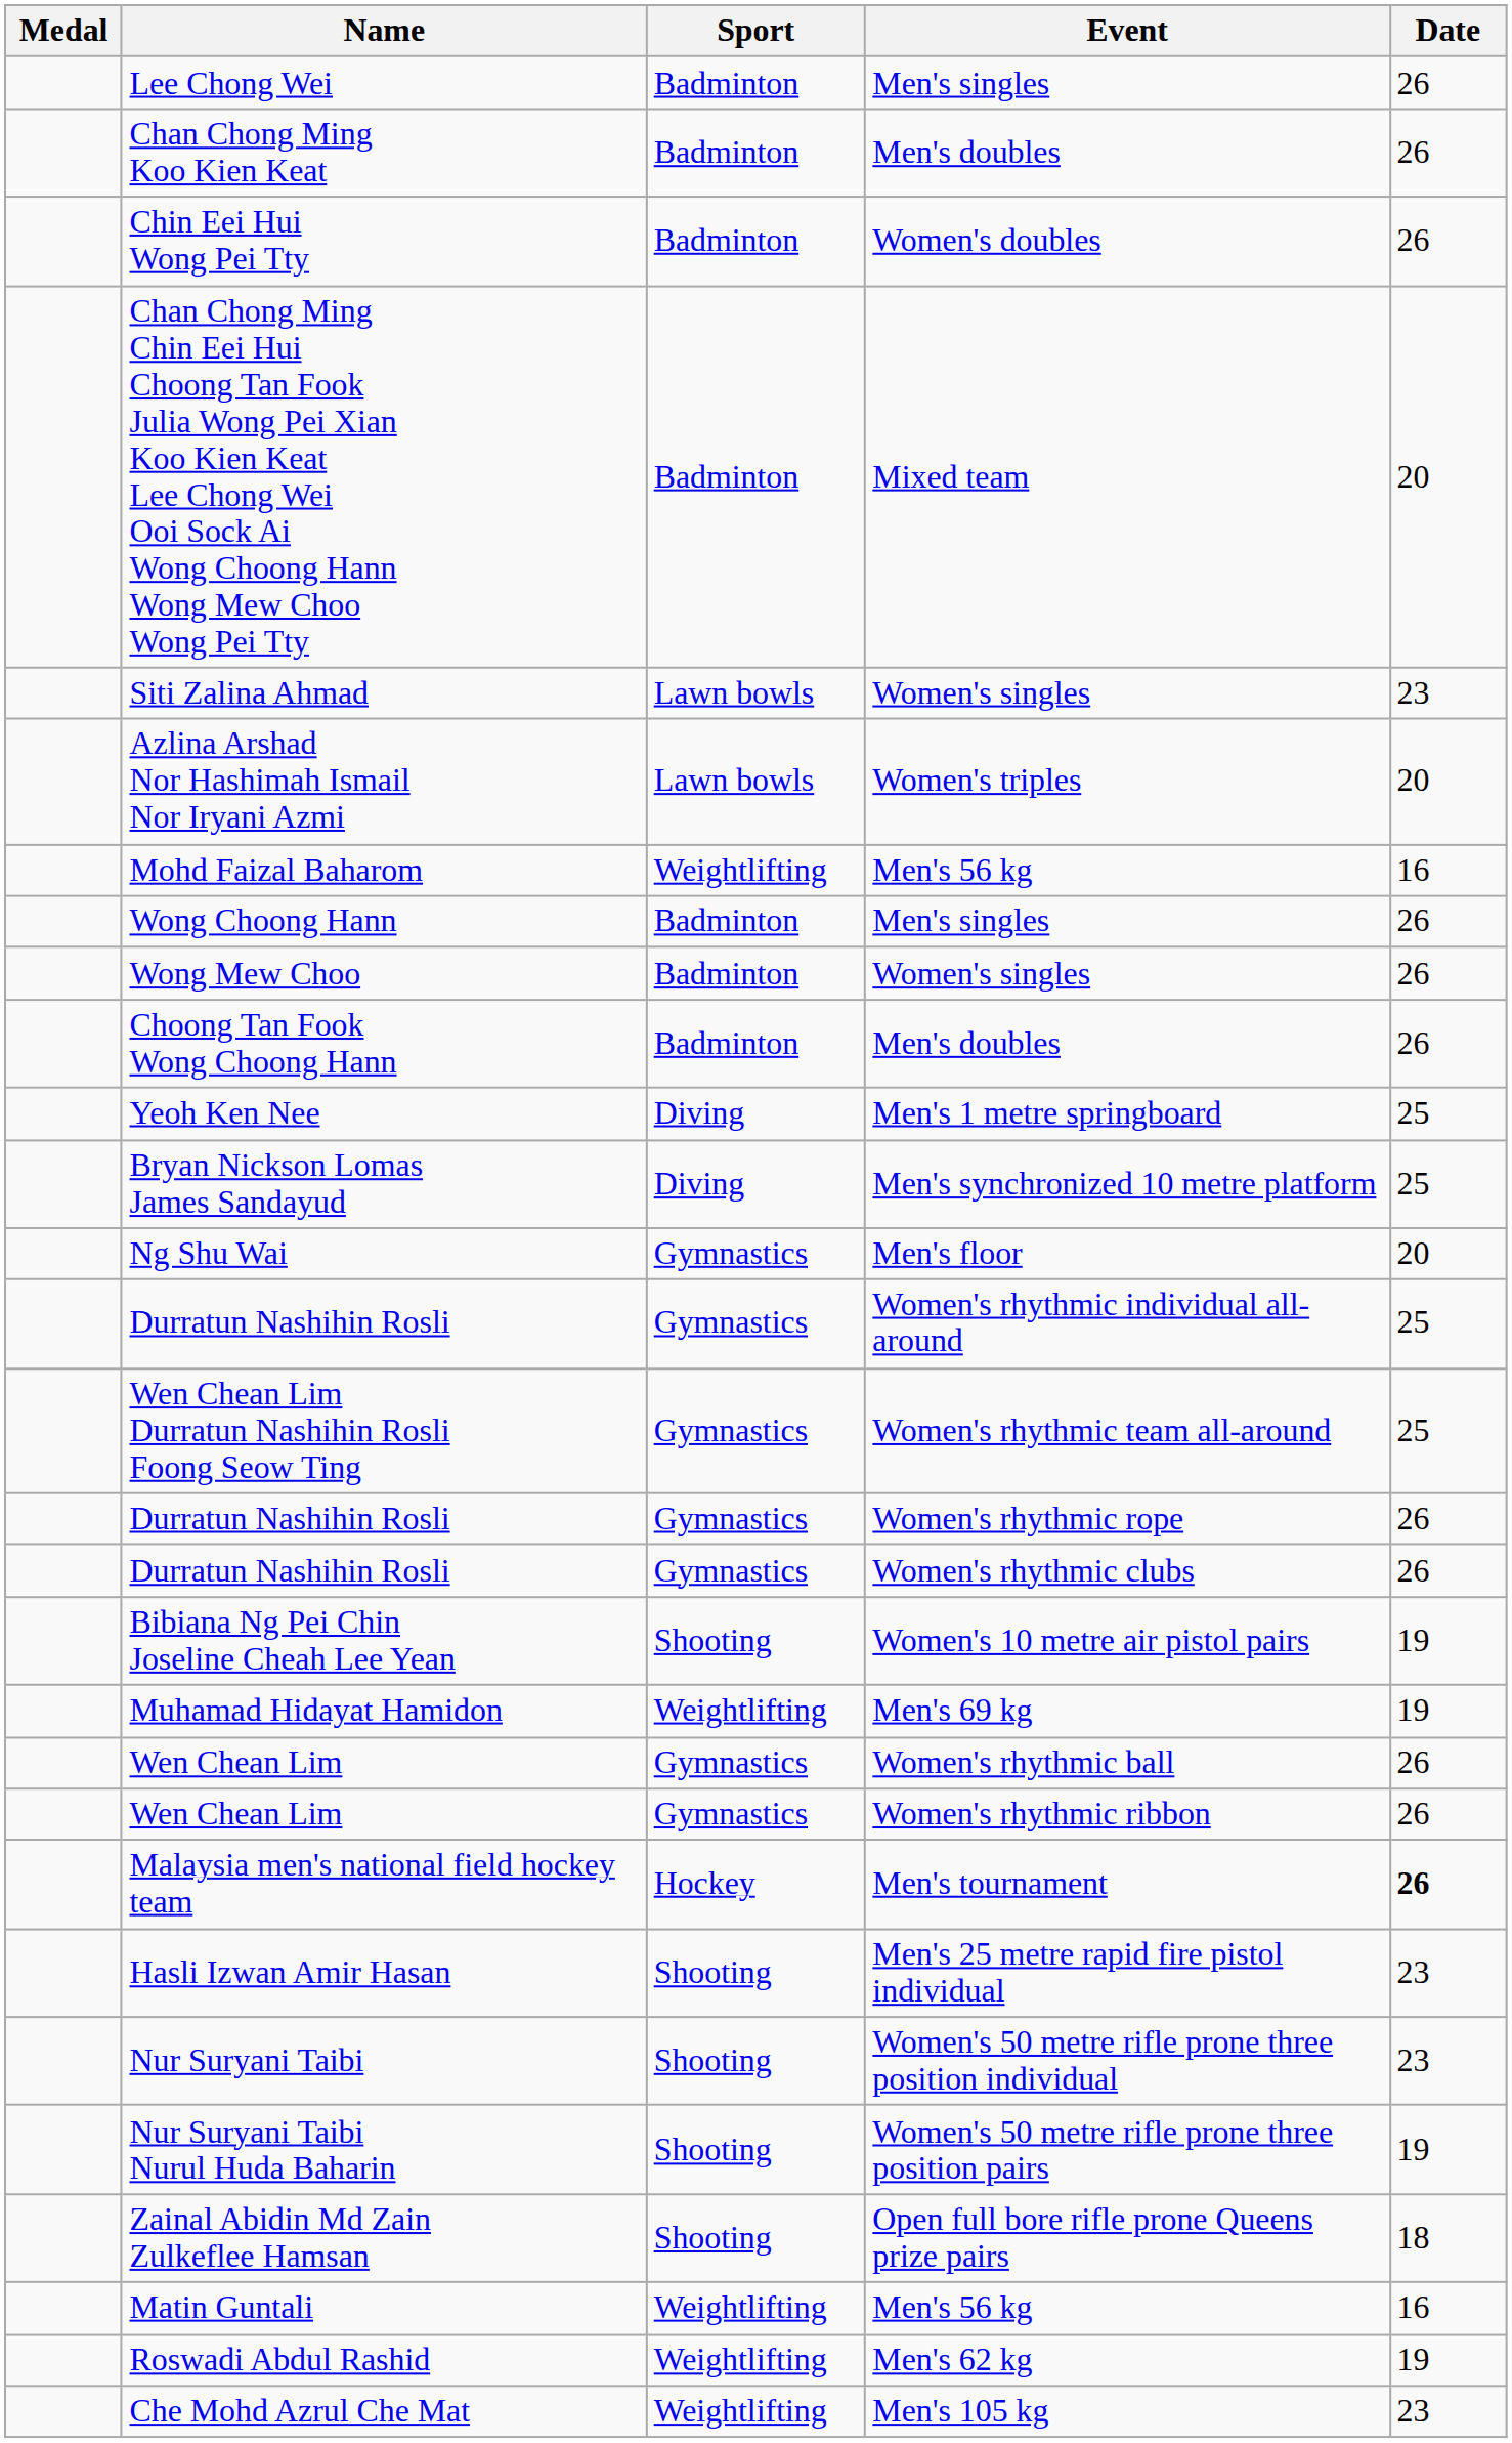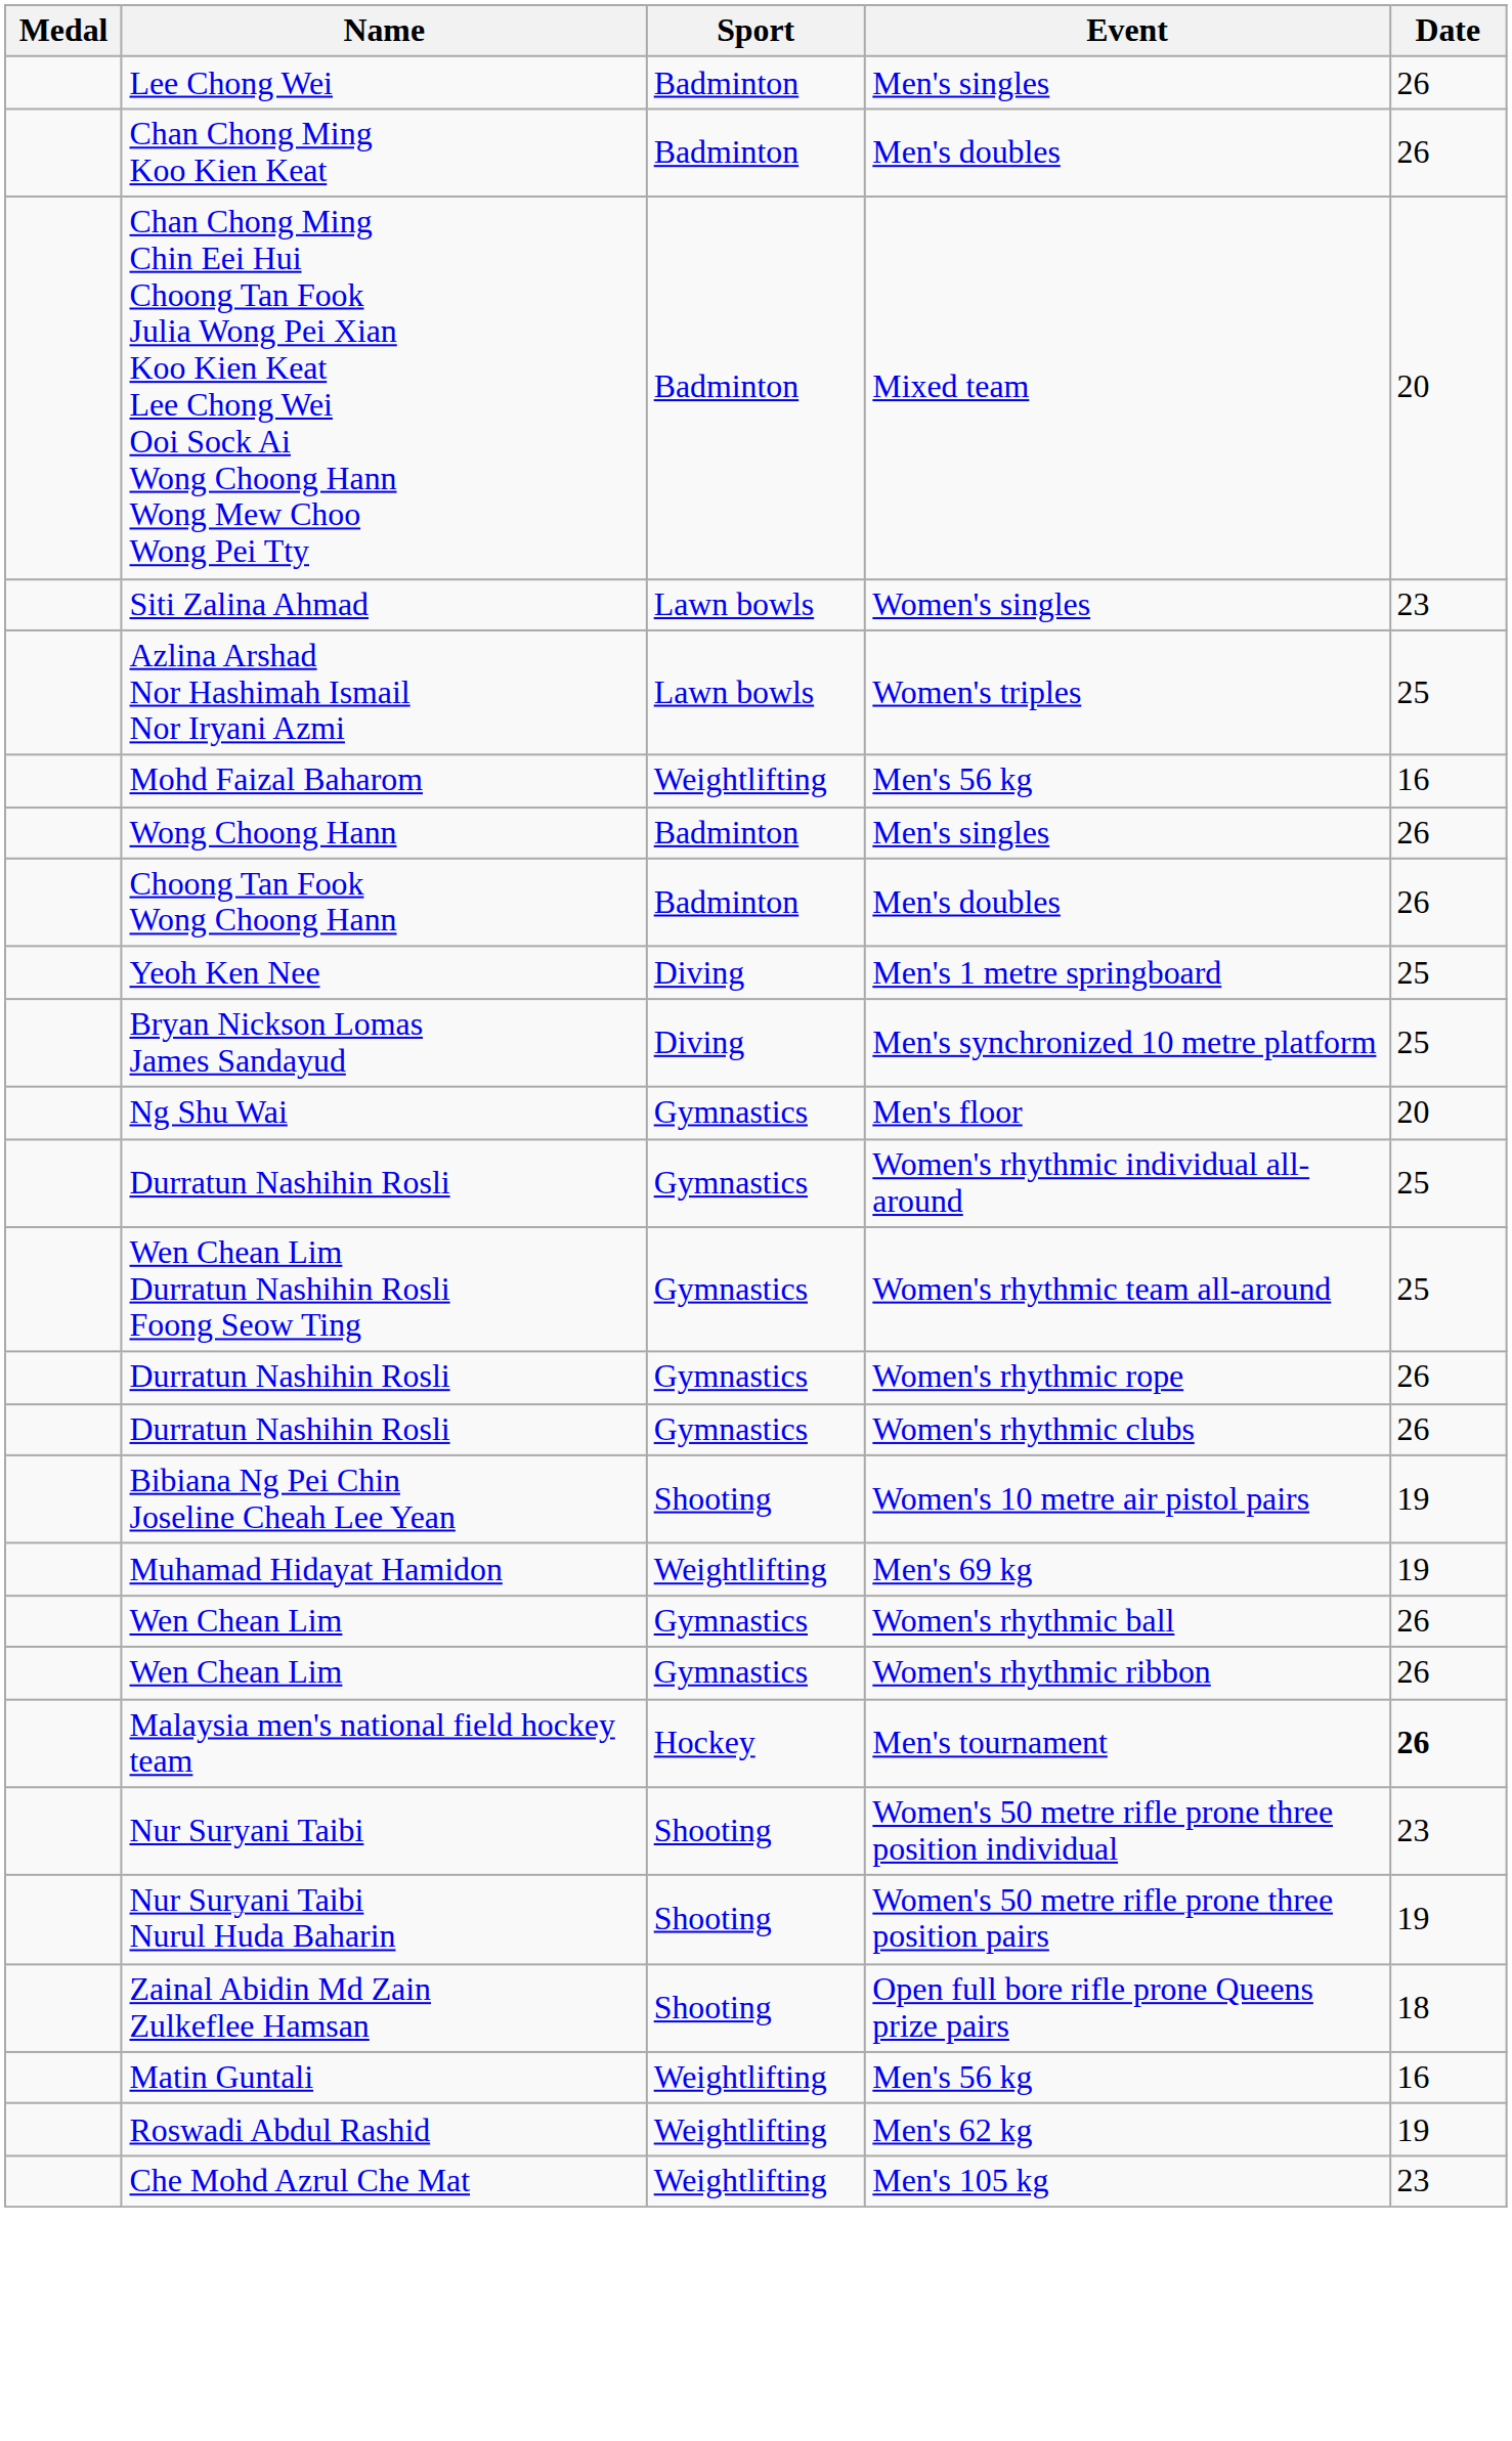- row: Chin Eei Hui Wong Pei Tty | Badminton | Women's doubles | 26
Azlina Arshad Nor Hashimah Ismail Nor Iryani Azmi | Date: 20 -> 25
- row: Wong Mew Choo | Badminton | Women's singles | 26
- row: Hasli Izwan Amir Hasan | Shooting | Men's 25 metre rapid fire pistol individual | 23
